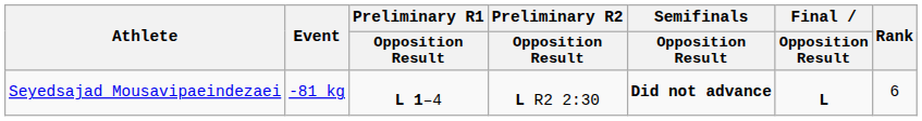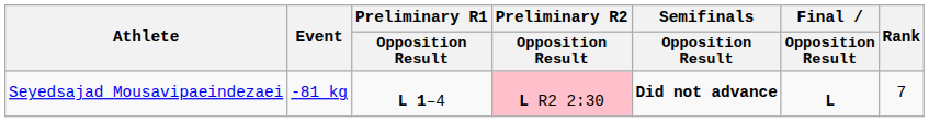Seyedsajad Mousavipaeindezaei | Preliminary R2 / Opposition Result: no background -> pink background
Seyedsajad Mousavipaeindezaei | Rank: 6 -> 7
